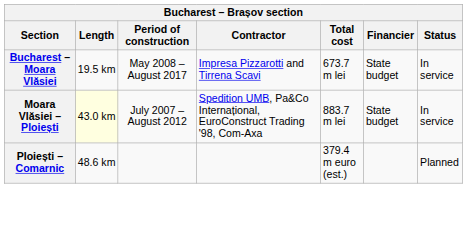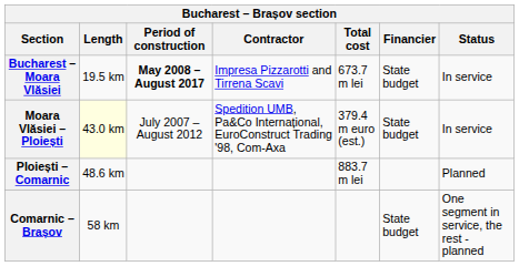Bucharest – Moara Vlăsiei | Period of construction: normal -> bold
Moara Vlăsiei – Ploiești | Total cost: 883.7 m lei -> 379.4 m euro (est.)
Ploiești – Comarnic | Total cost: 379.4 m euro (est.) -> 883.7 m lei
+ row: Comarnic – Brașov | 58 km | State budget | One segment in service, the rest - planned
